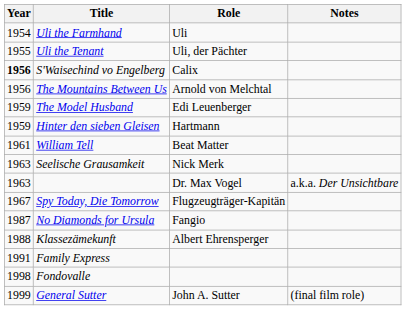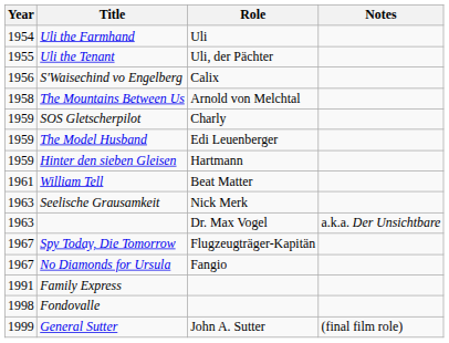S'Waisechind vo Engelberg | Year: bold -> normal
The Mountains Between Us | Year: 1956 -> 1958
+ row: 1959 | SOS Gletscherpilot | Charly
No Diamonds for Ursula | Year: 1987 -> 1967
- row: 1988 | Klassezämekunft | Albert Ehrensperger
